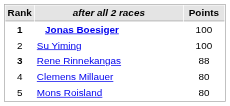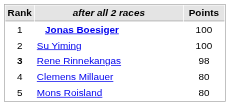Jonas Boesiger | Rank: bold -> normal
Rene Rinnekangas | Points: 88 -> 98
